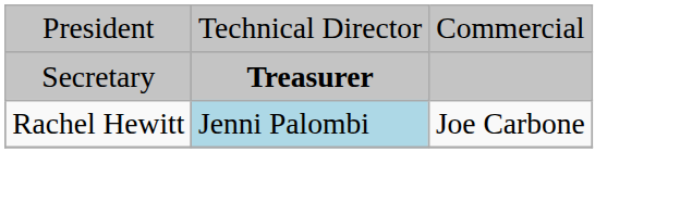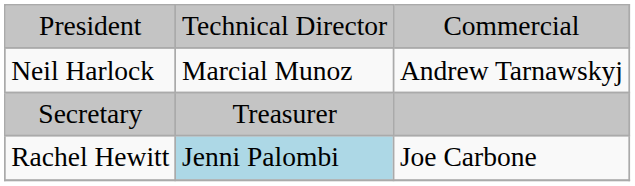+ row: Neil Harlock | Marcial Munoz | Andrew Tarnawskyj
Secretary | column 2: bold -> normal
